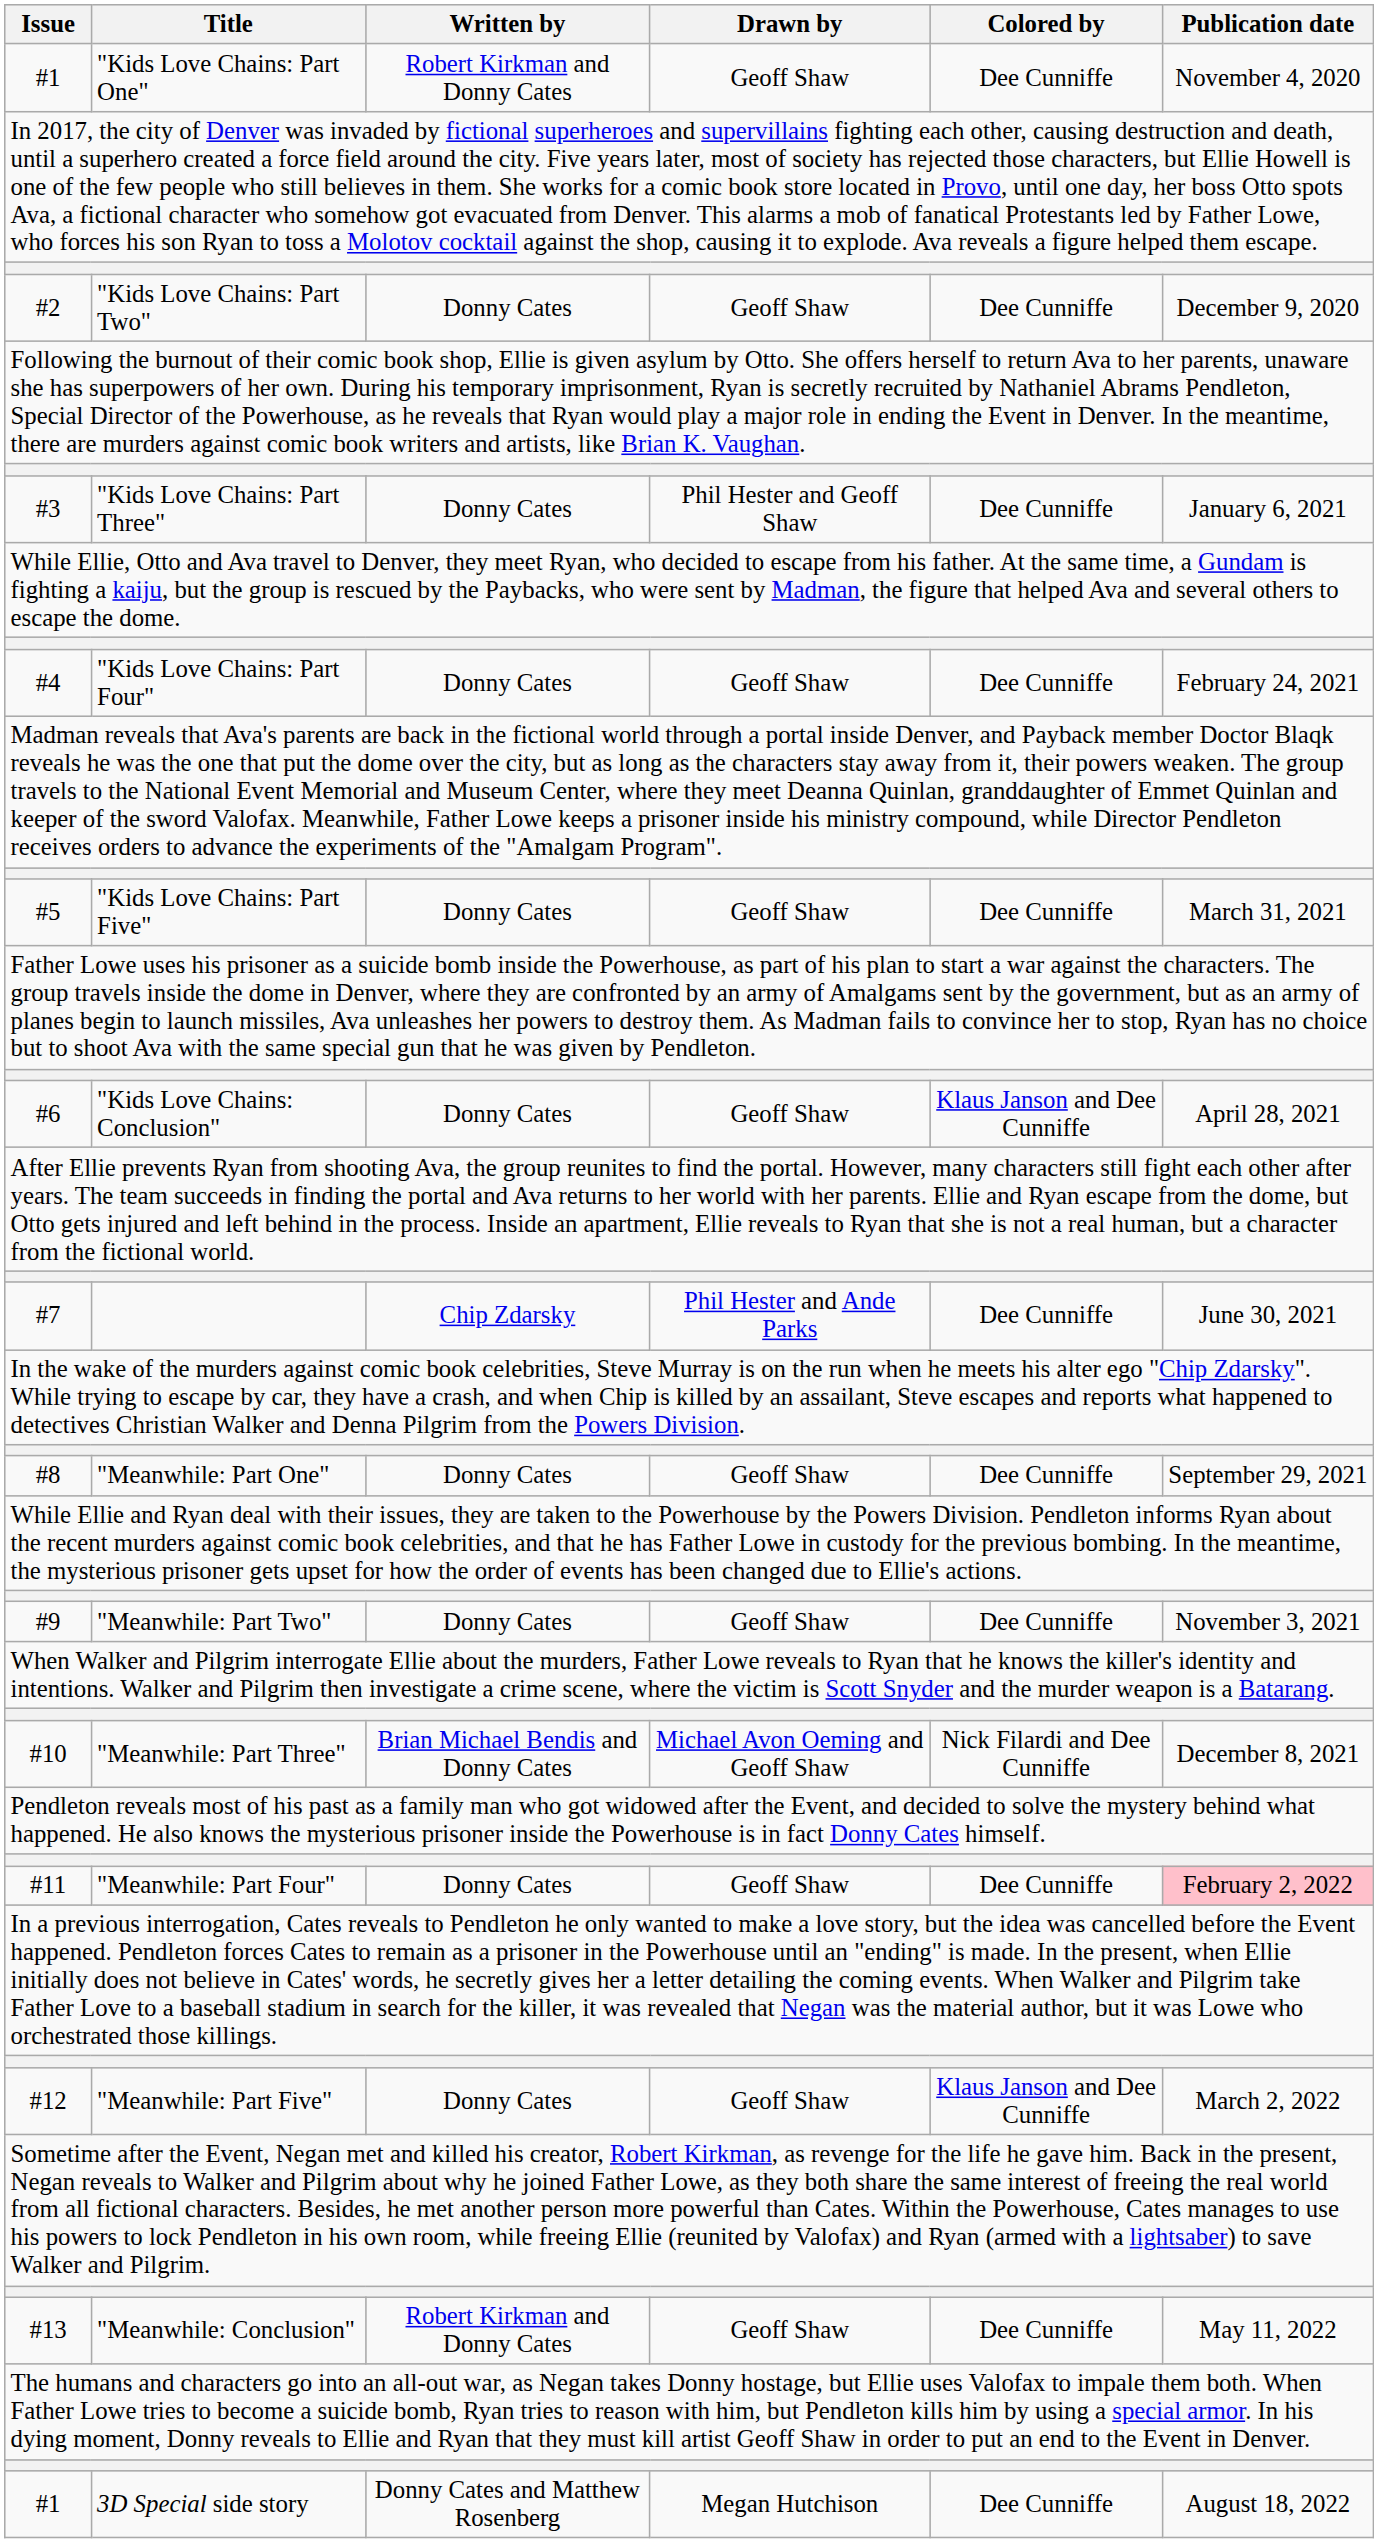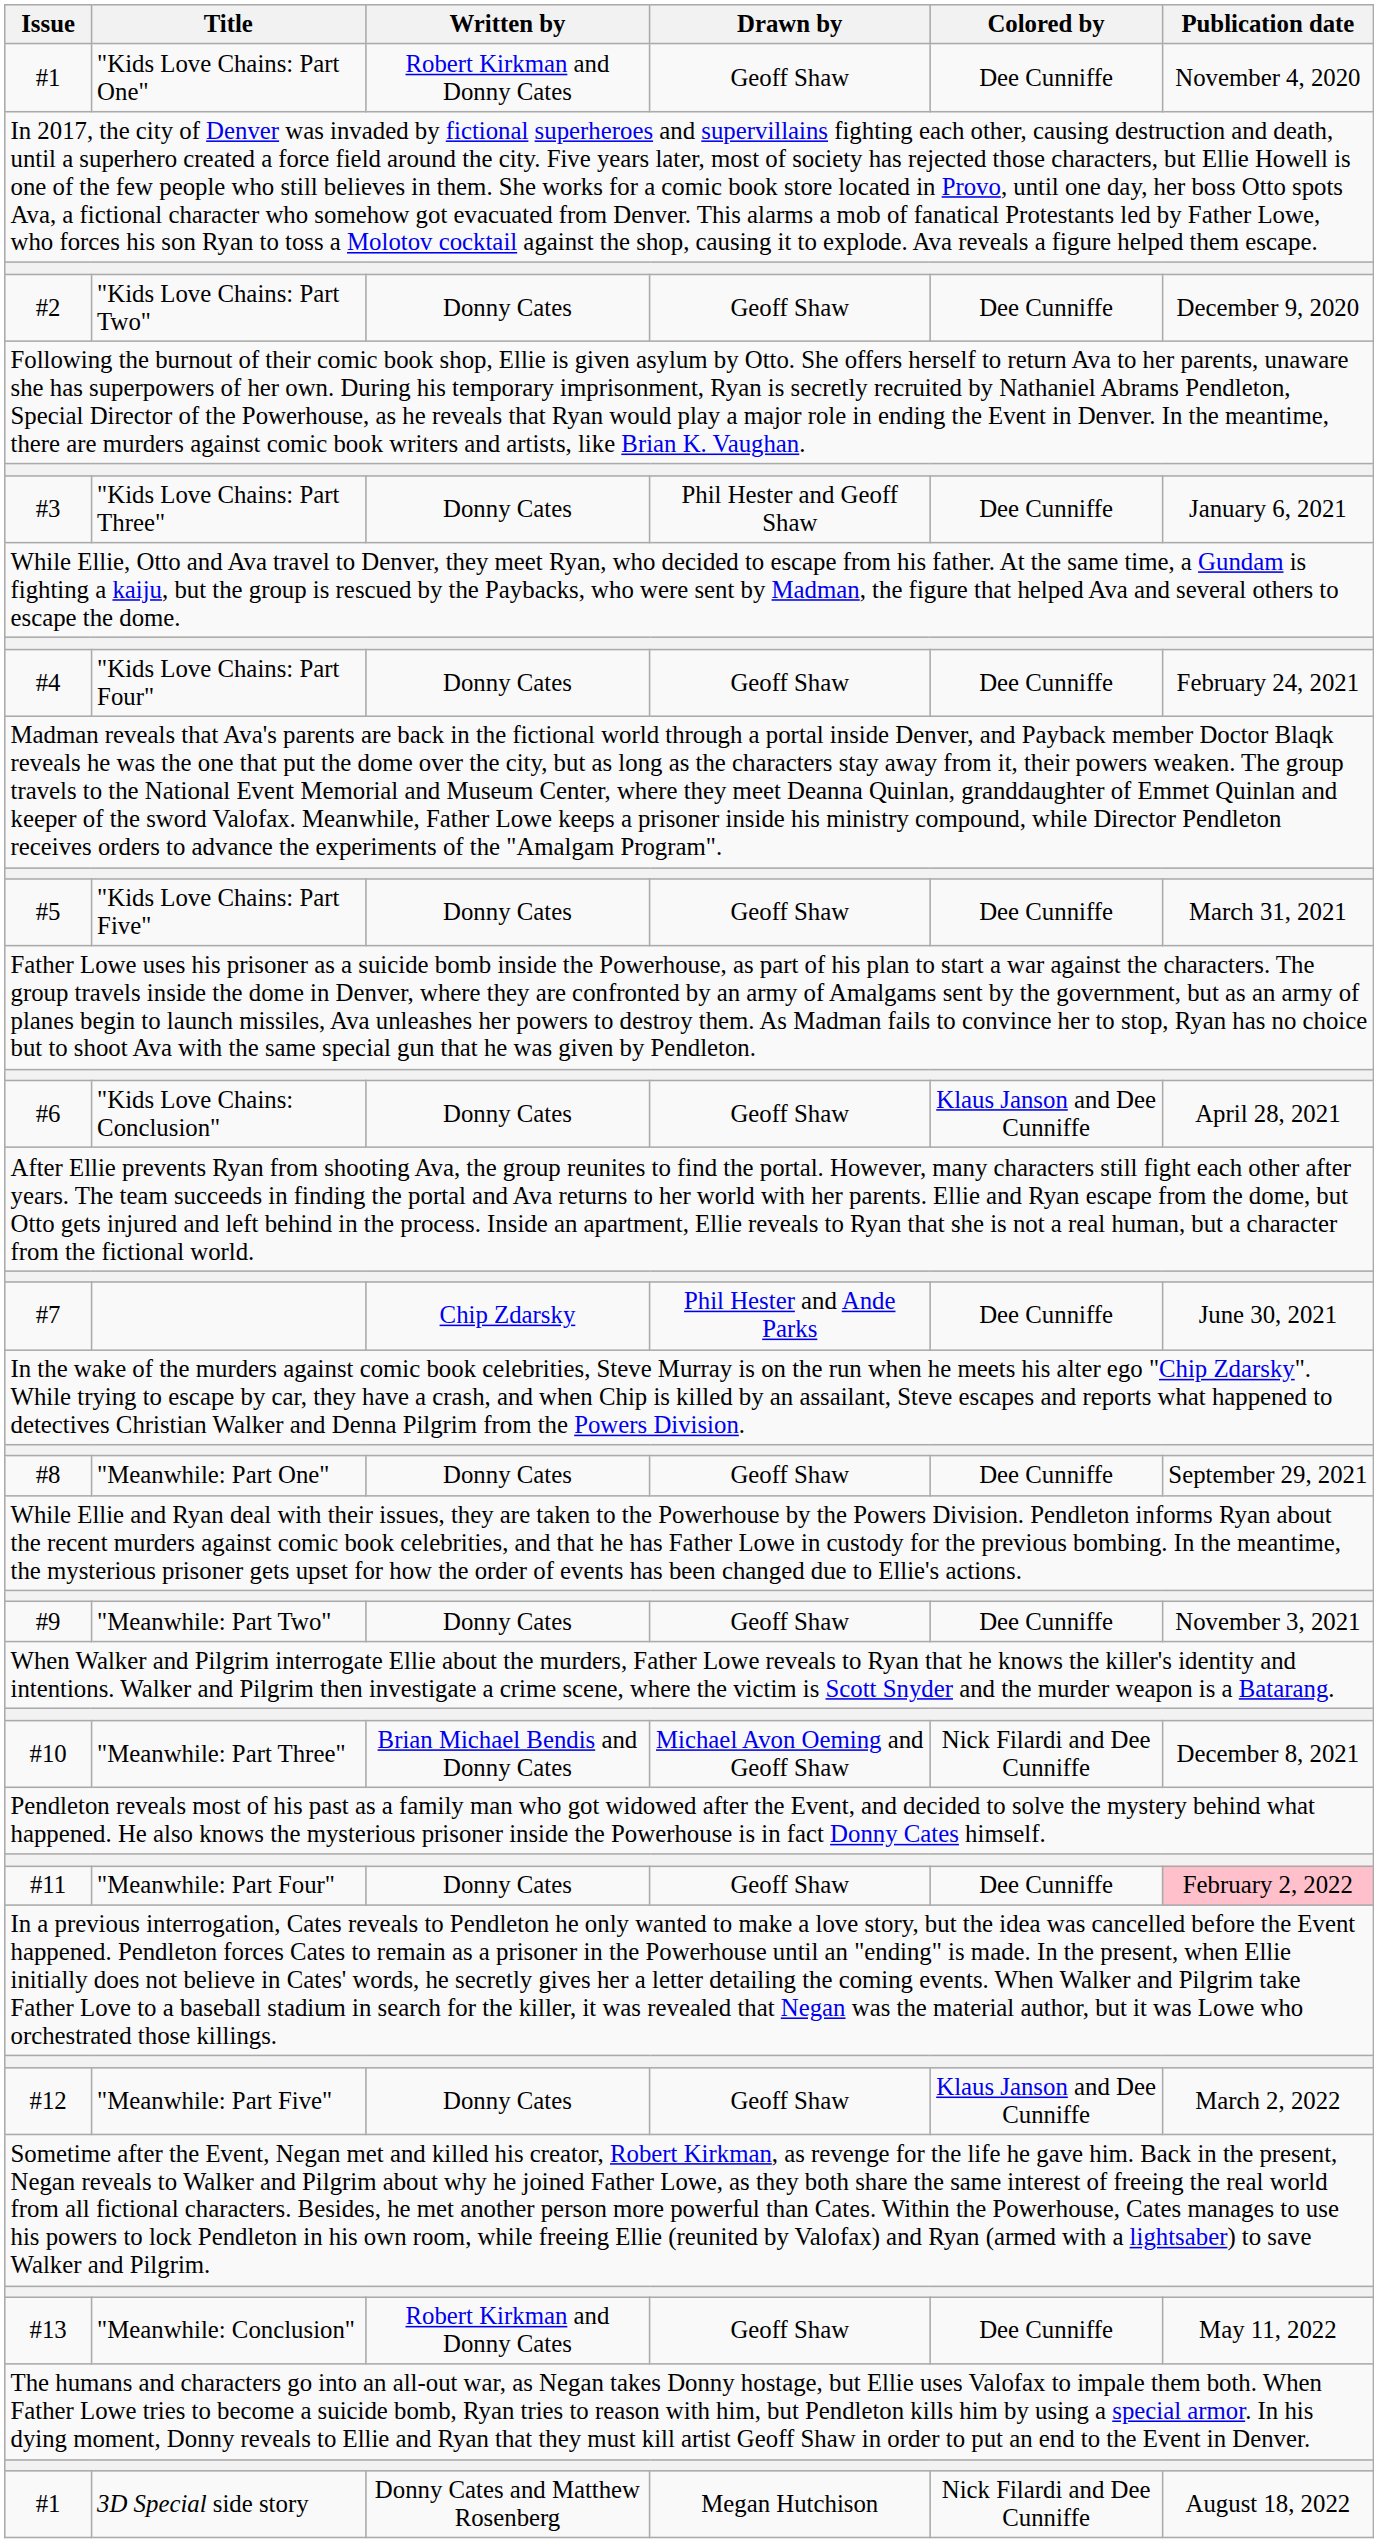3D Special side story | Colored by: Dee Cunniffe -> Nick Filardi and Dee Cunniffe
